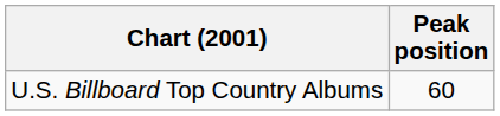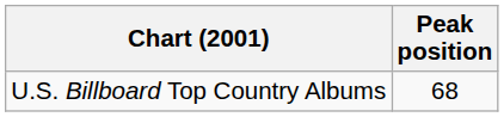U.S. Billboard Top Country Albums | Peak position: 60 -> 68
